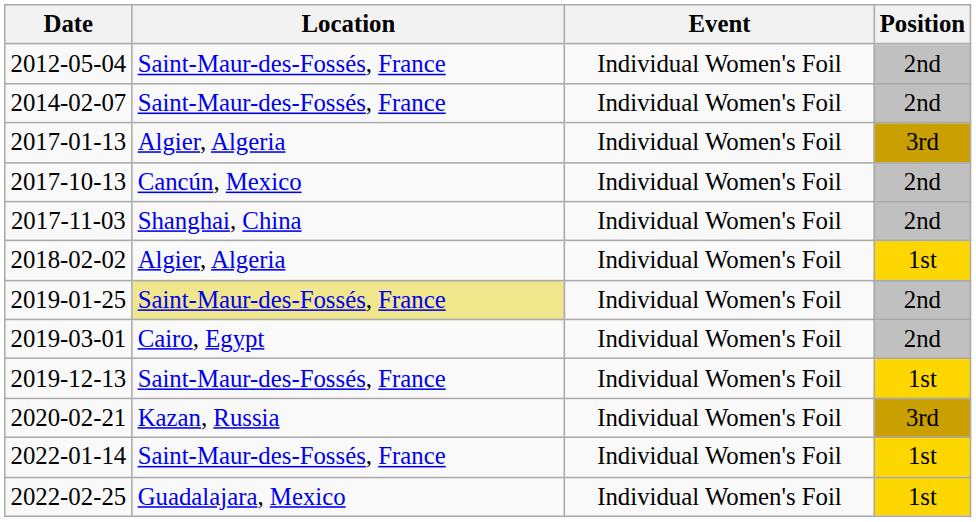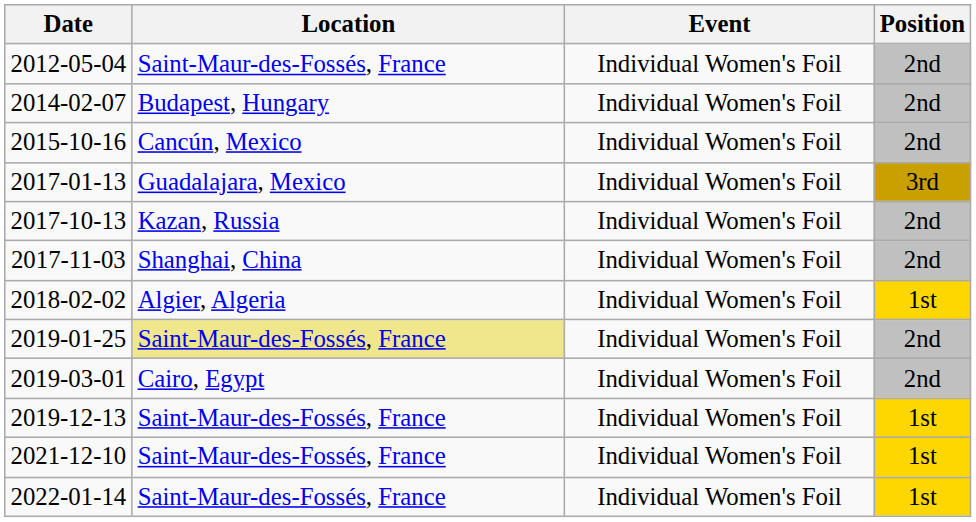2014-02-07 | Location: Saint-Maur-des-Fossés, France -> Budapest, Hungary
+ row: 2015-10-16 | Cancún, Mexico | Individual Women's Foil | 2nd
2017-01-13 | Location: Algier, Algeria -> Guadalajara, Mexico
2017-10-13 | Location: Cancún, Mexico -> Kazan, Russia
- row: 2020-02-21 | Kazan, Russia | Individual Women's Foil | 3rd
+ row: 2021-12-10 | Saint-Maur-des-Fossés, France | Individual Women's Foil | 1st
- row: 2022-02-25 | Guadalajara, Mexico | Individual Women's Foil | 1st
